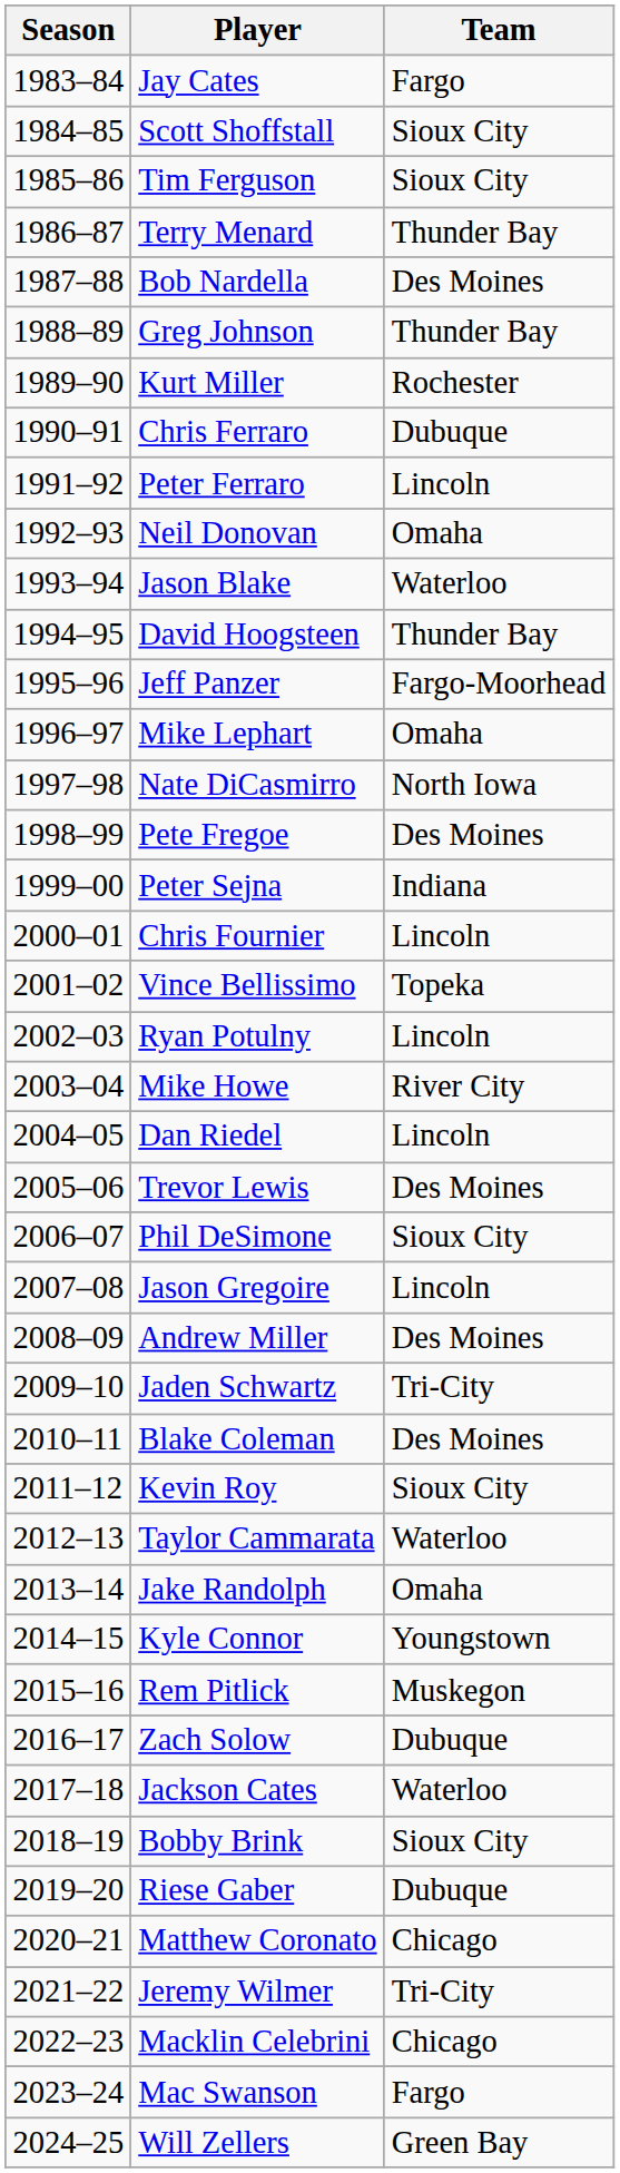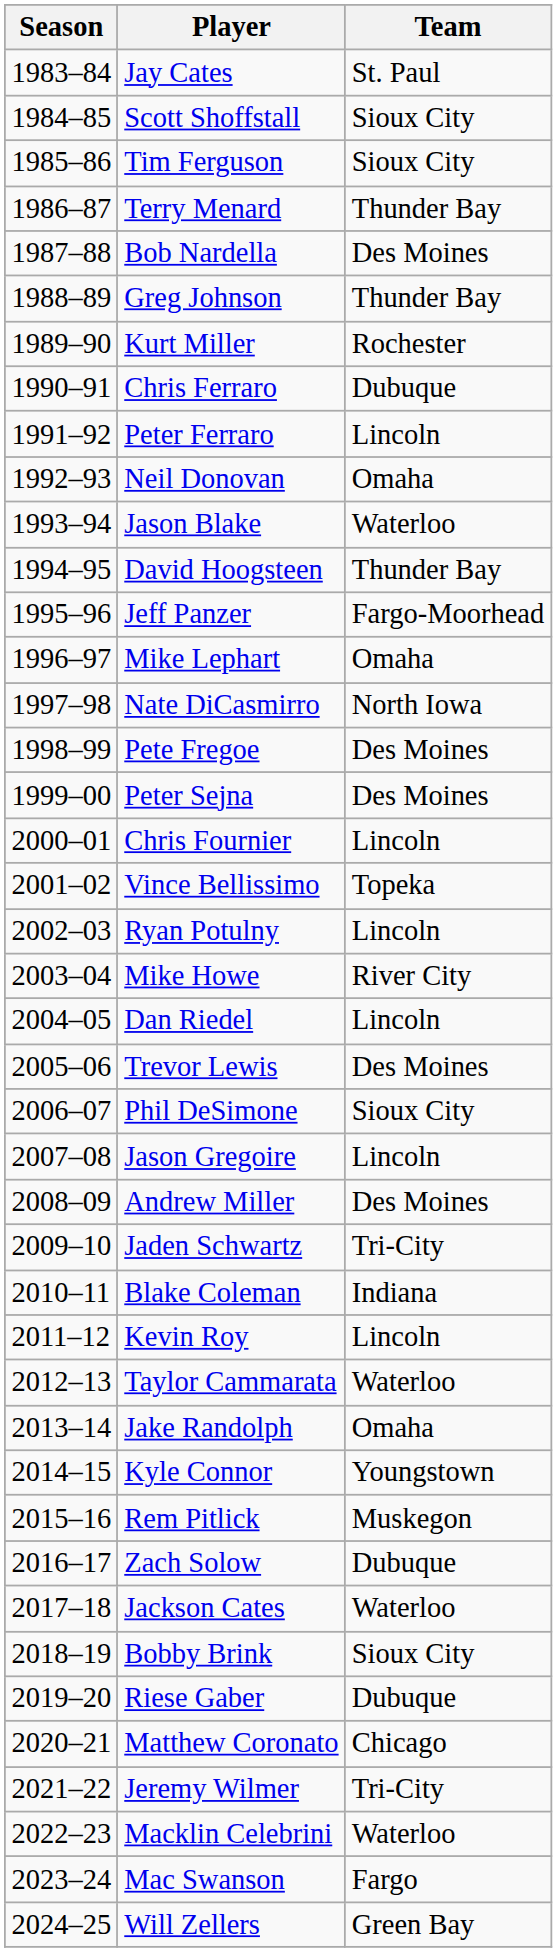Jay Cates | Team: Fargo -> St. Paul
Peter Sejna | Team: Indiana -> Des Moines
Blake Coleman | Team: Des Moines -> Indiana
Kevin Roy | Team: Sioux City -> Lincoln
Macklin Celebrini | Team: Chicago -> Waterloo
